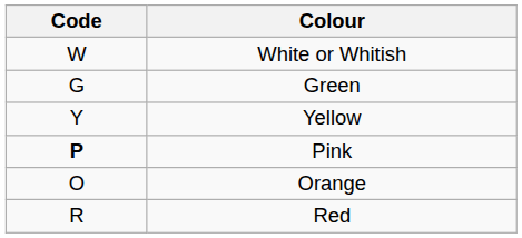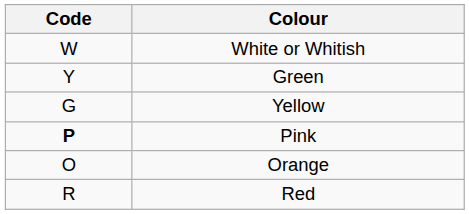Green | Code: G -> Y
Yellow | Code: Y -> G
